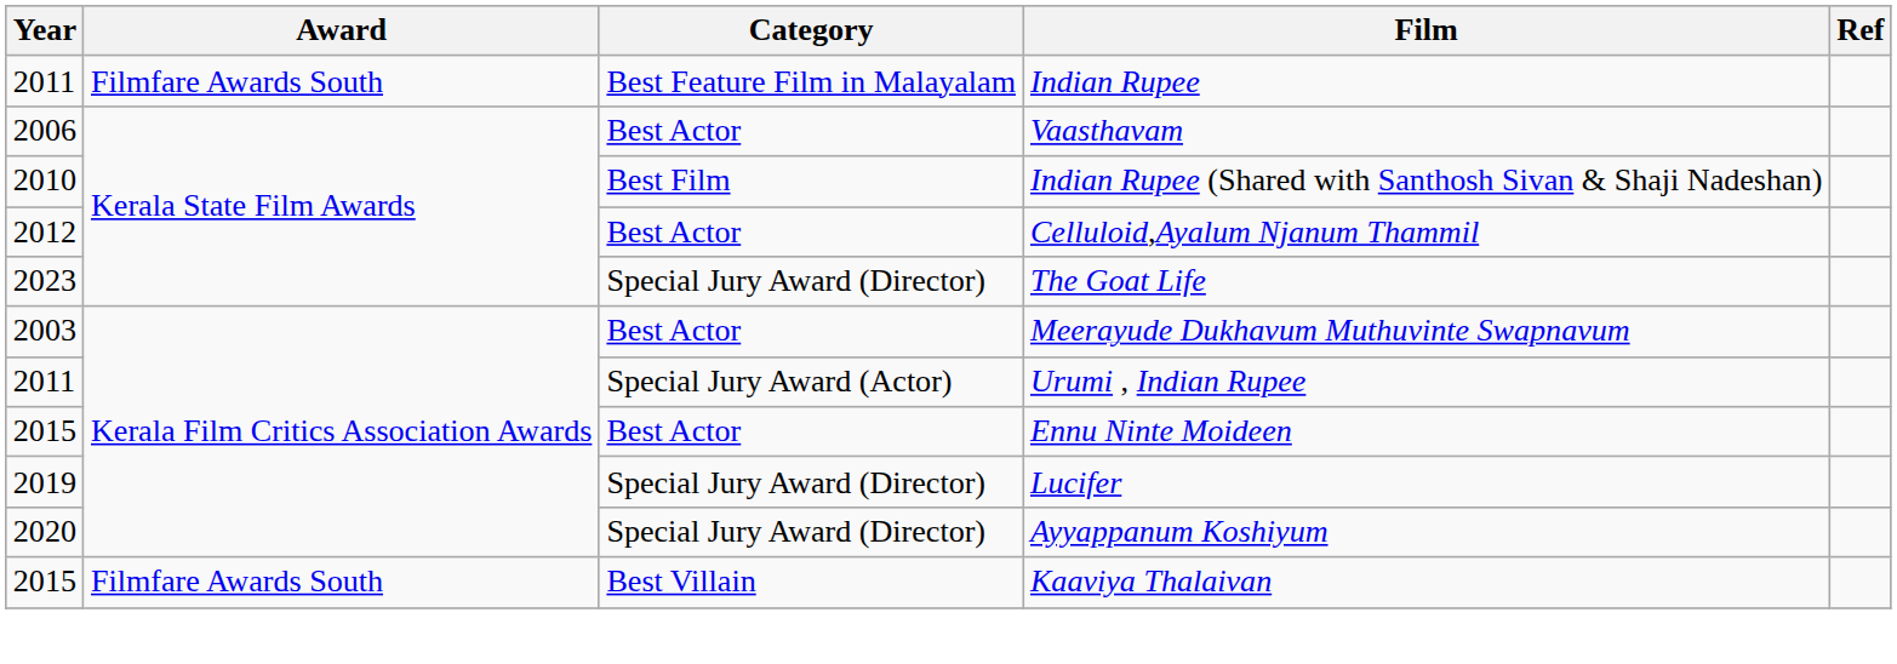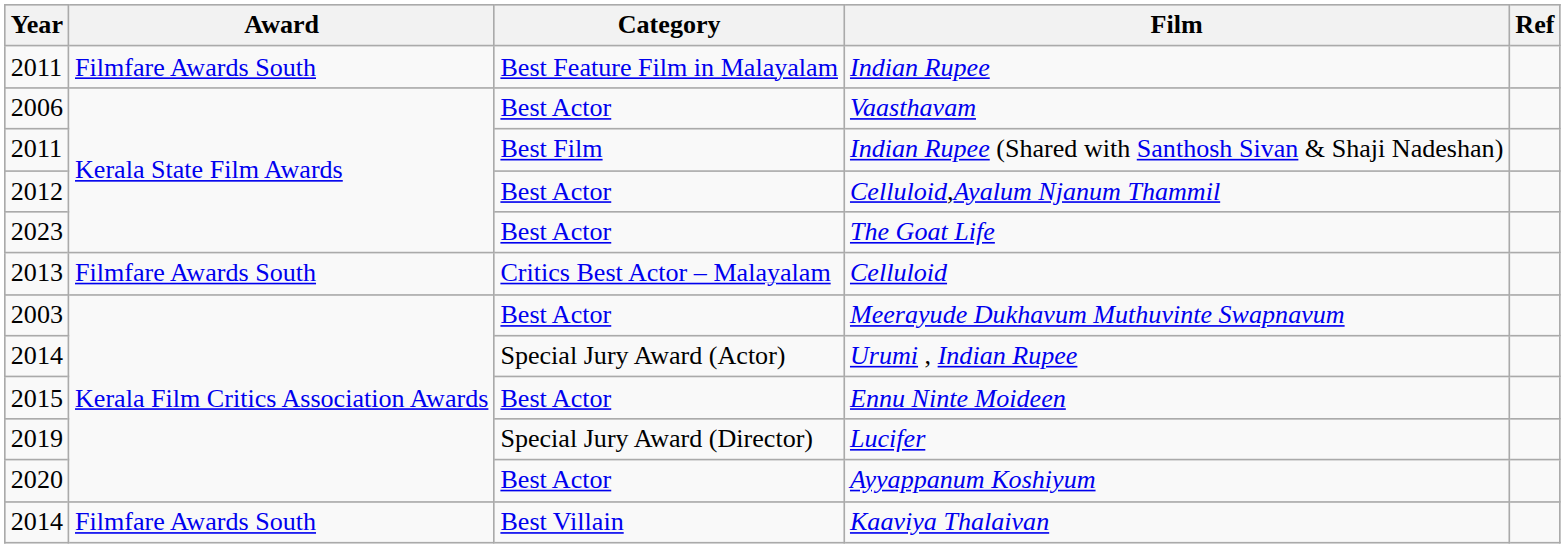Indian Rupee (Shared with Santhosh Sivan & Shaji Nadeshan) | Year: 2010 -> 2011
The Goat Life | Category: Special Jury Award (Director) -> Best Actor
+ row: 2013 | Filmfare Awards South | Critics Best Actor – Malayalam | Celluloid
Urumi , Indian Rupee | Year: 2011 -> 2014
Ayyappanum Koshiyum | Category: Special Jury Award (Director) -> Best Actor
Kaaviya Thalaivan | Year: 2015 -> 2014
